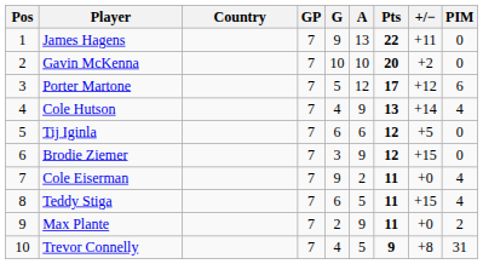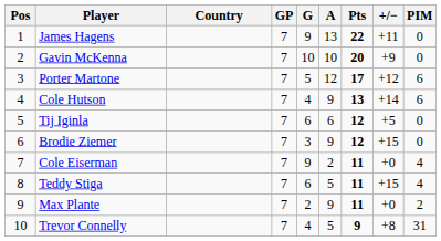Gavin McKenna | +/−: +2 -> +9
Cole Hutson | PIM: 4 -> 6
